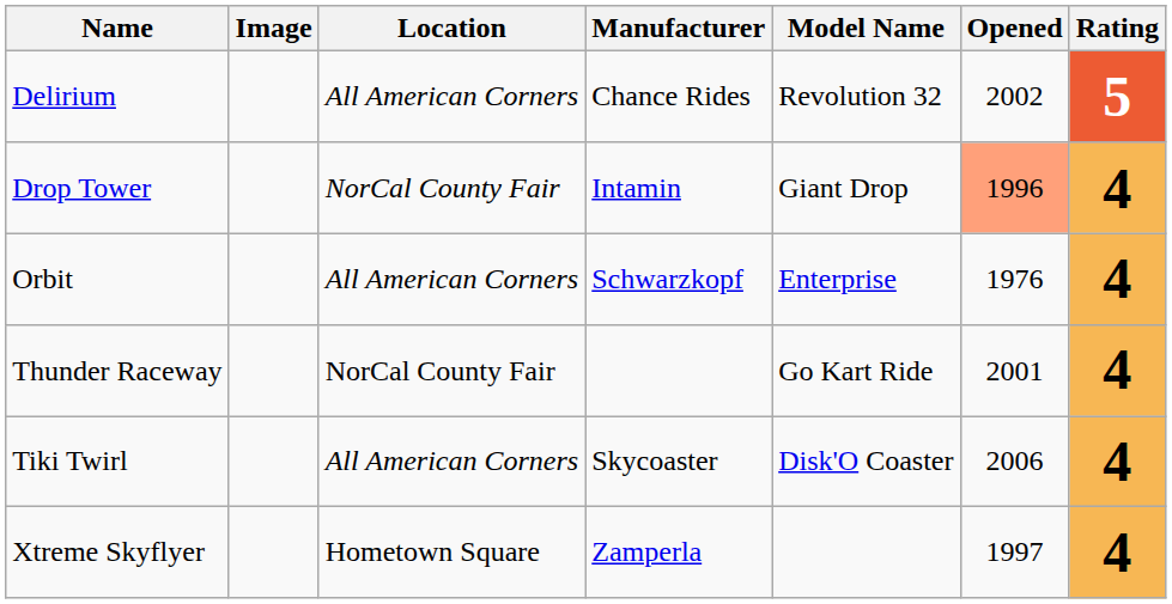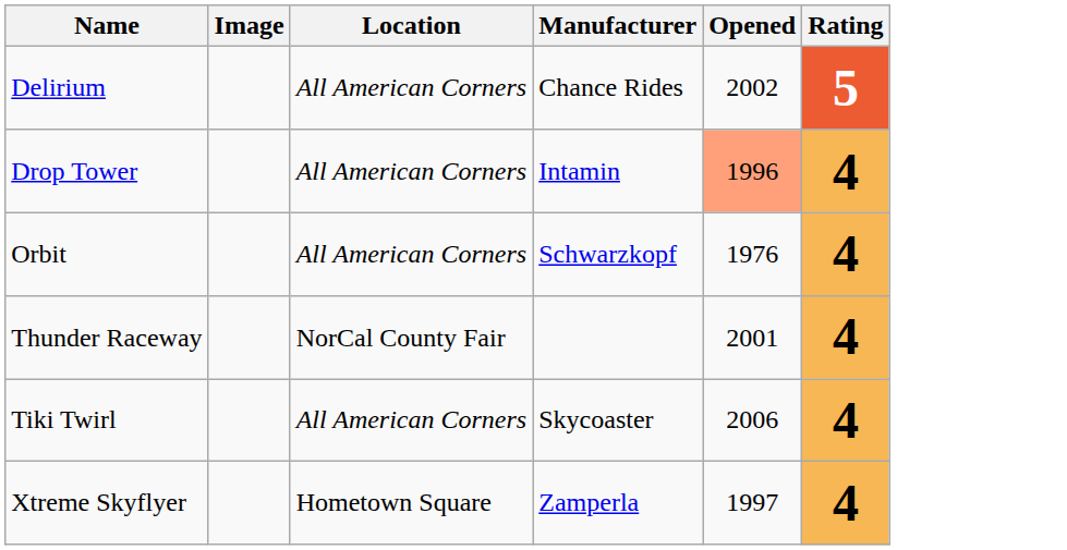- column: Model Name | Revolution 32 | Giant Drop | Enterprise | Go Kart Ride | Disk'O Coaster
Drop Tower | Location: NorCal County Fair -> All American Corners
